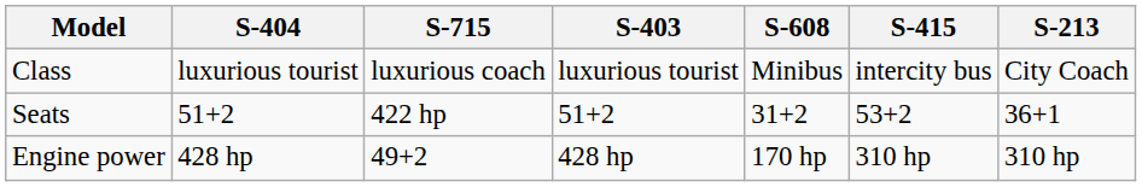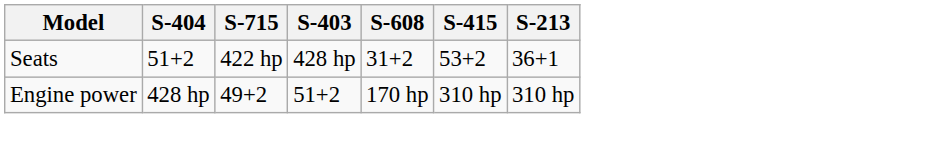- row: Class | luxurious tourist | luxurious coach | luxurious tourist | Minibus | intercity bus | City Coach
Seats | S-403: 51+2 -> 428 hp
Engine power | S-403: 428 hp -> 51+2
